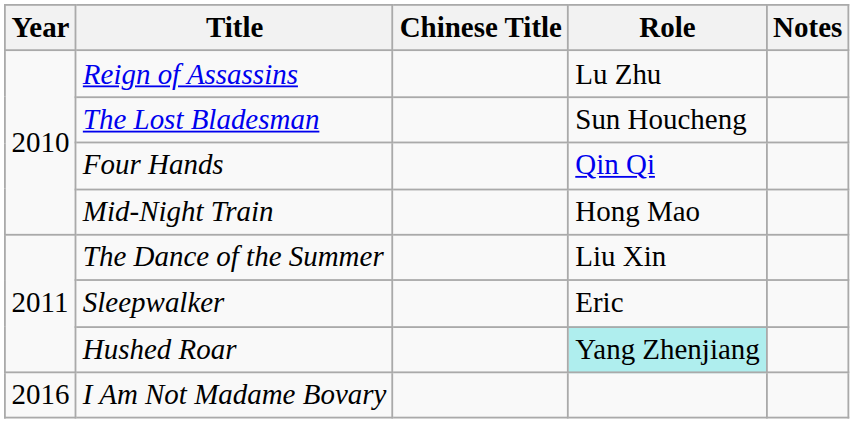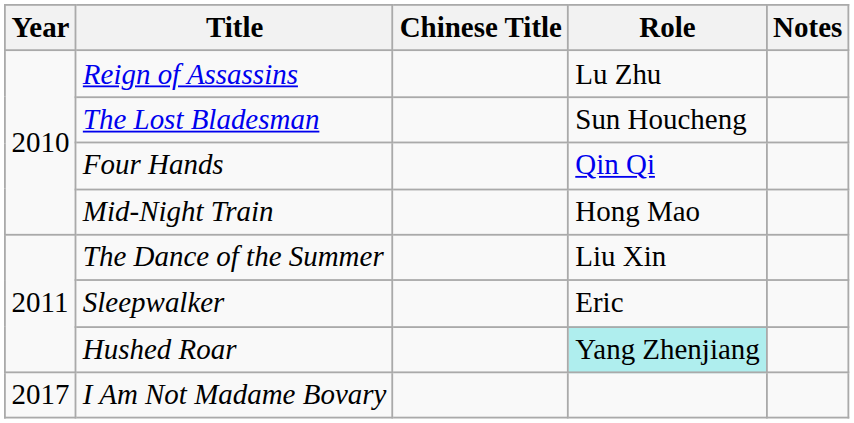I Am Not Madame Bovary | Year: 2016 -> 2017
